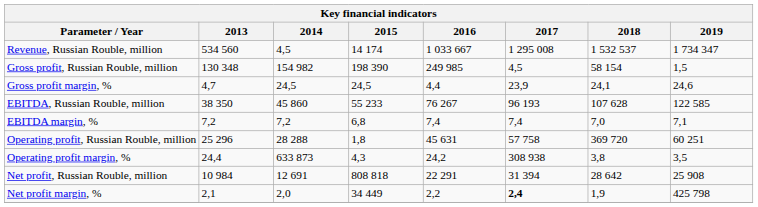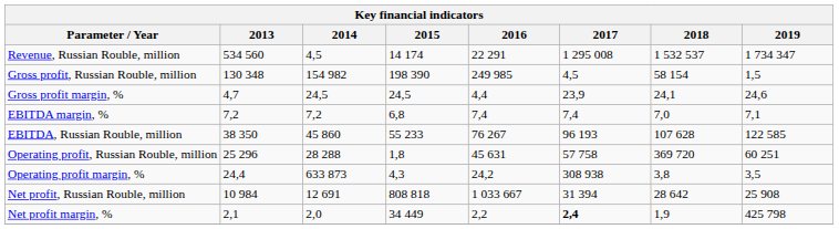Revenue, Russian Rouble, million | 2016: 1 033 667 -> 22 291
rows swapped: EBITDA, Russian Rouble, million <-> EBITDA margin, %
Net profit, Russian Rouble, million | 2016: 22 291 -> 1 033 667
